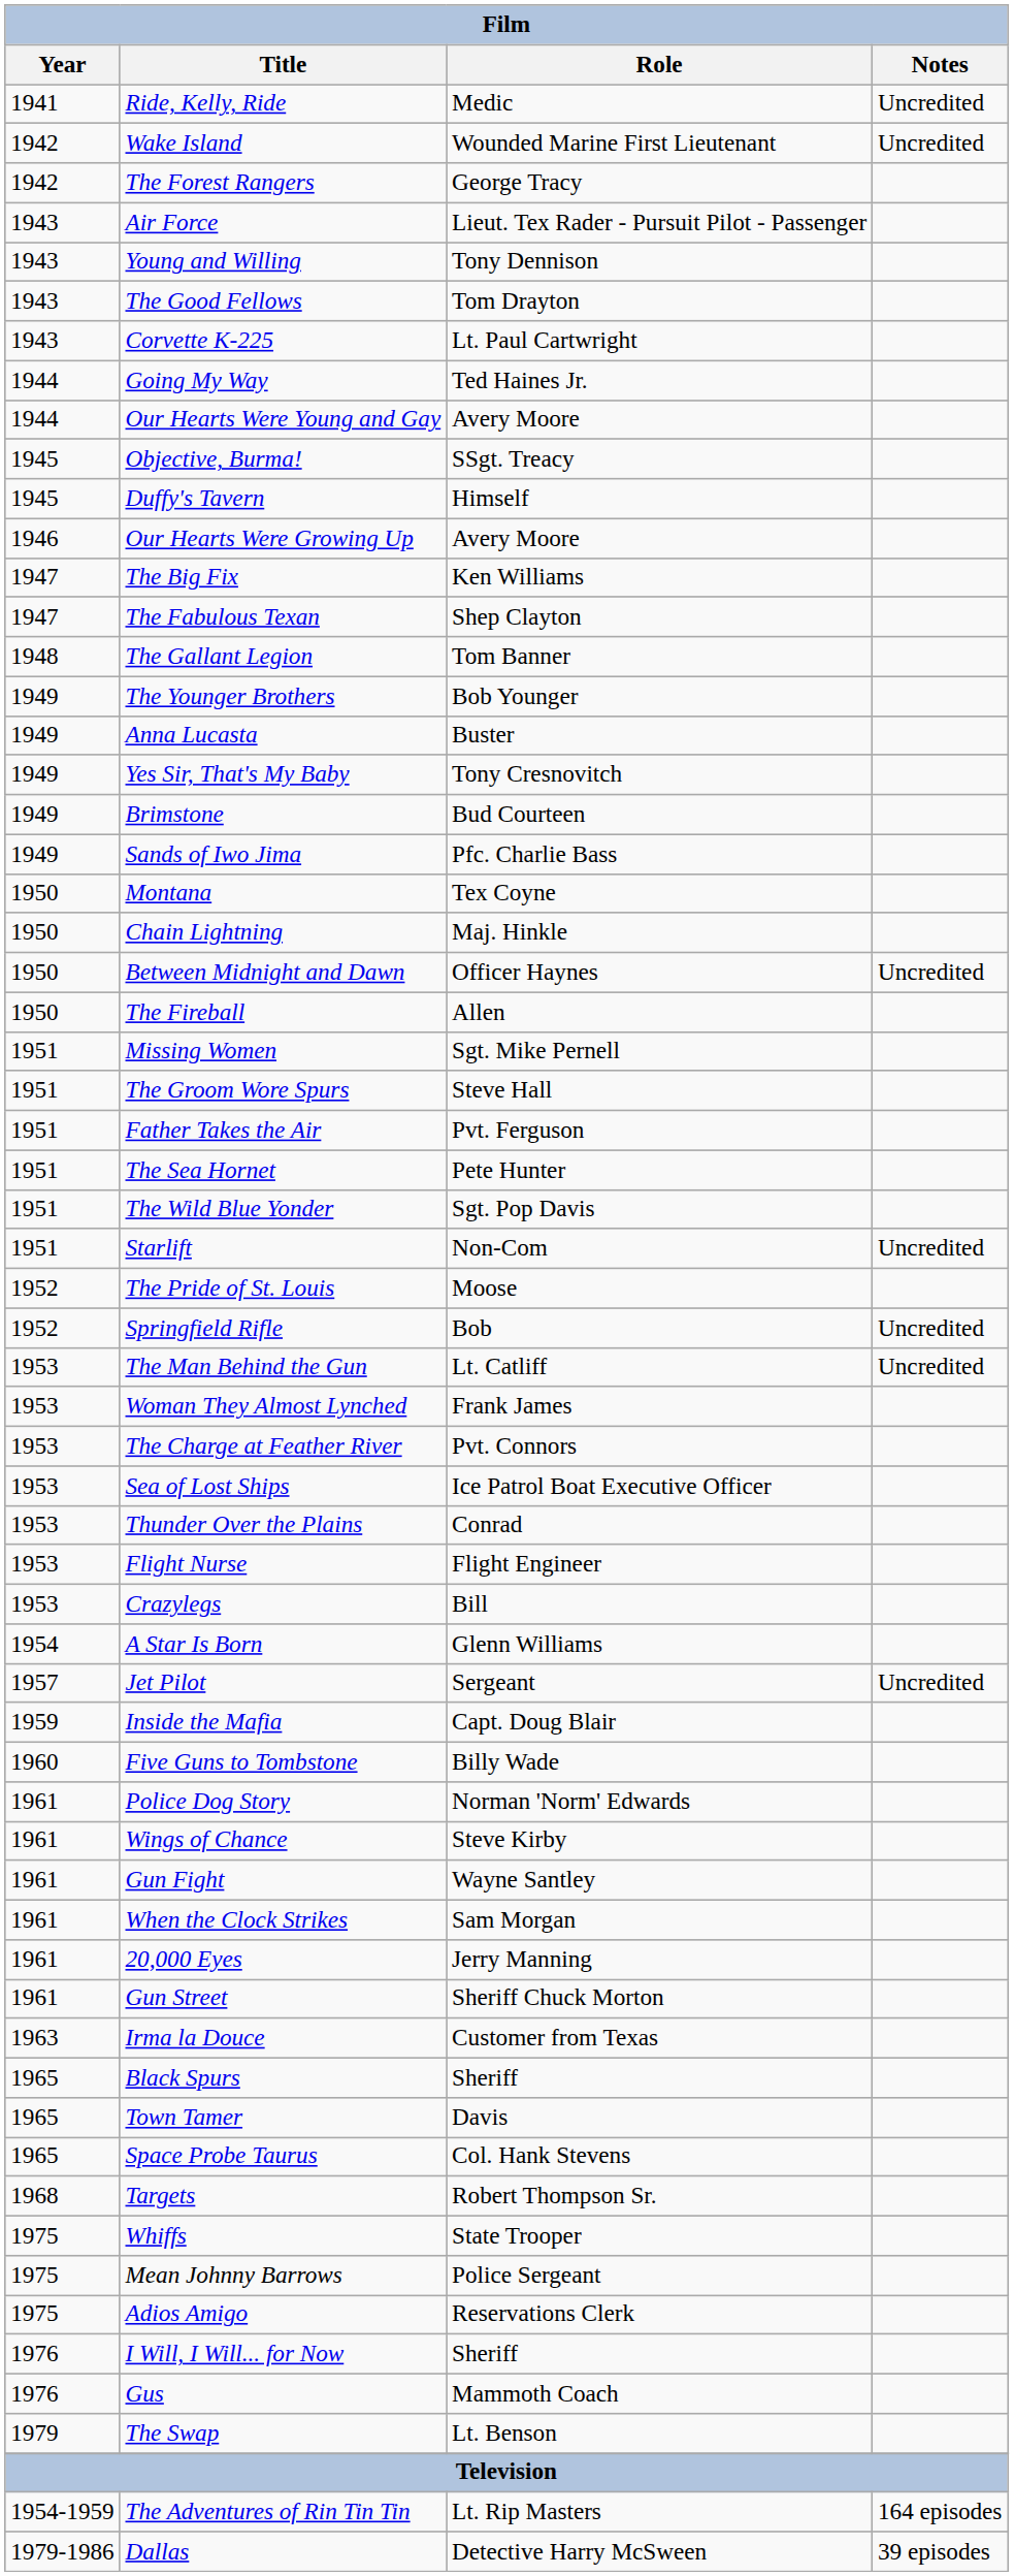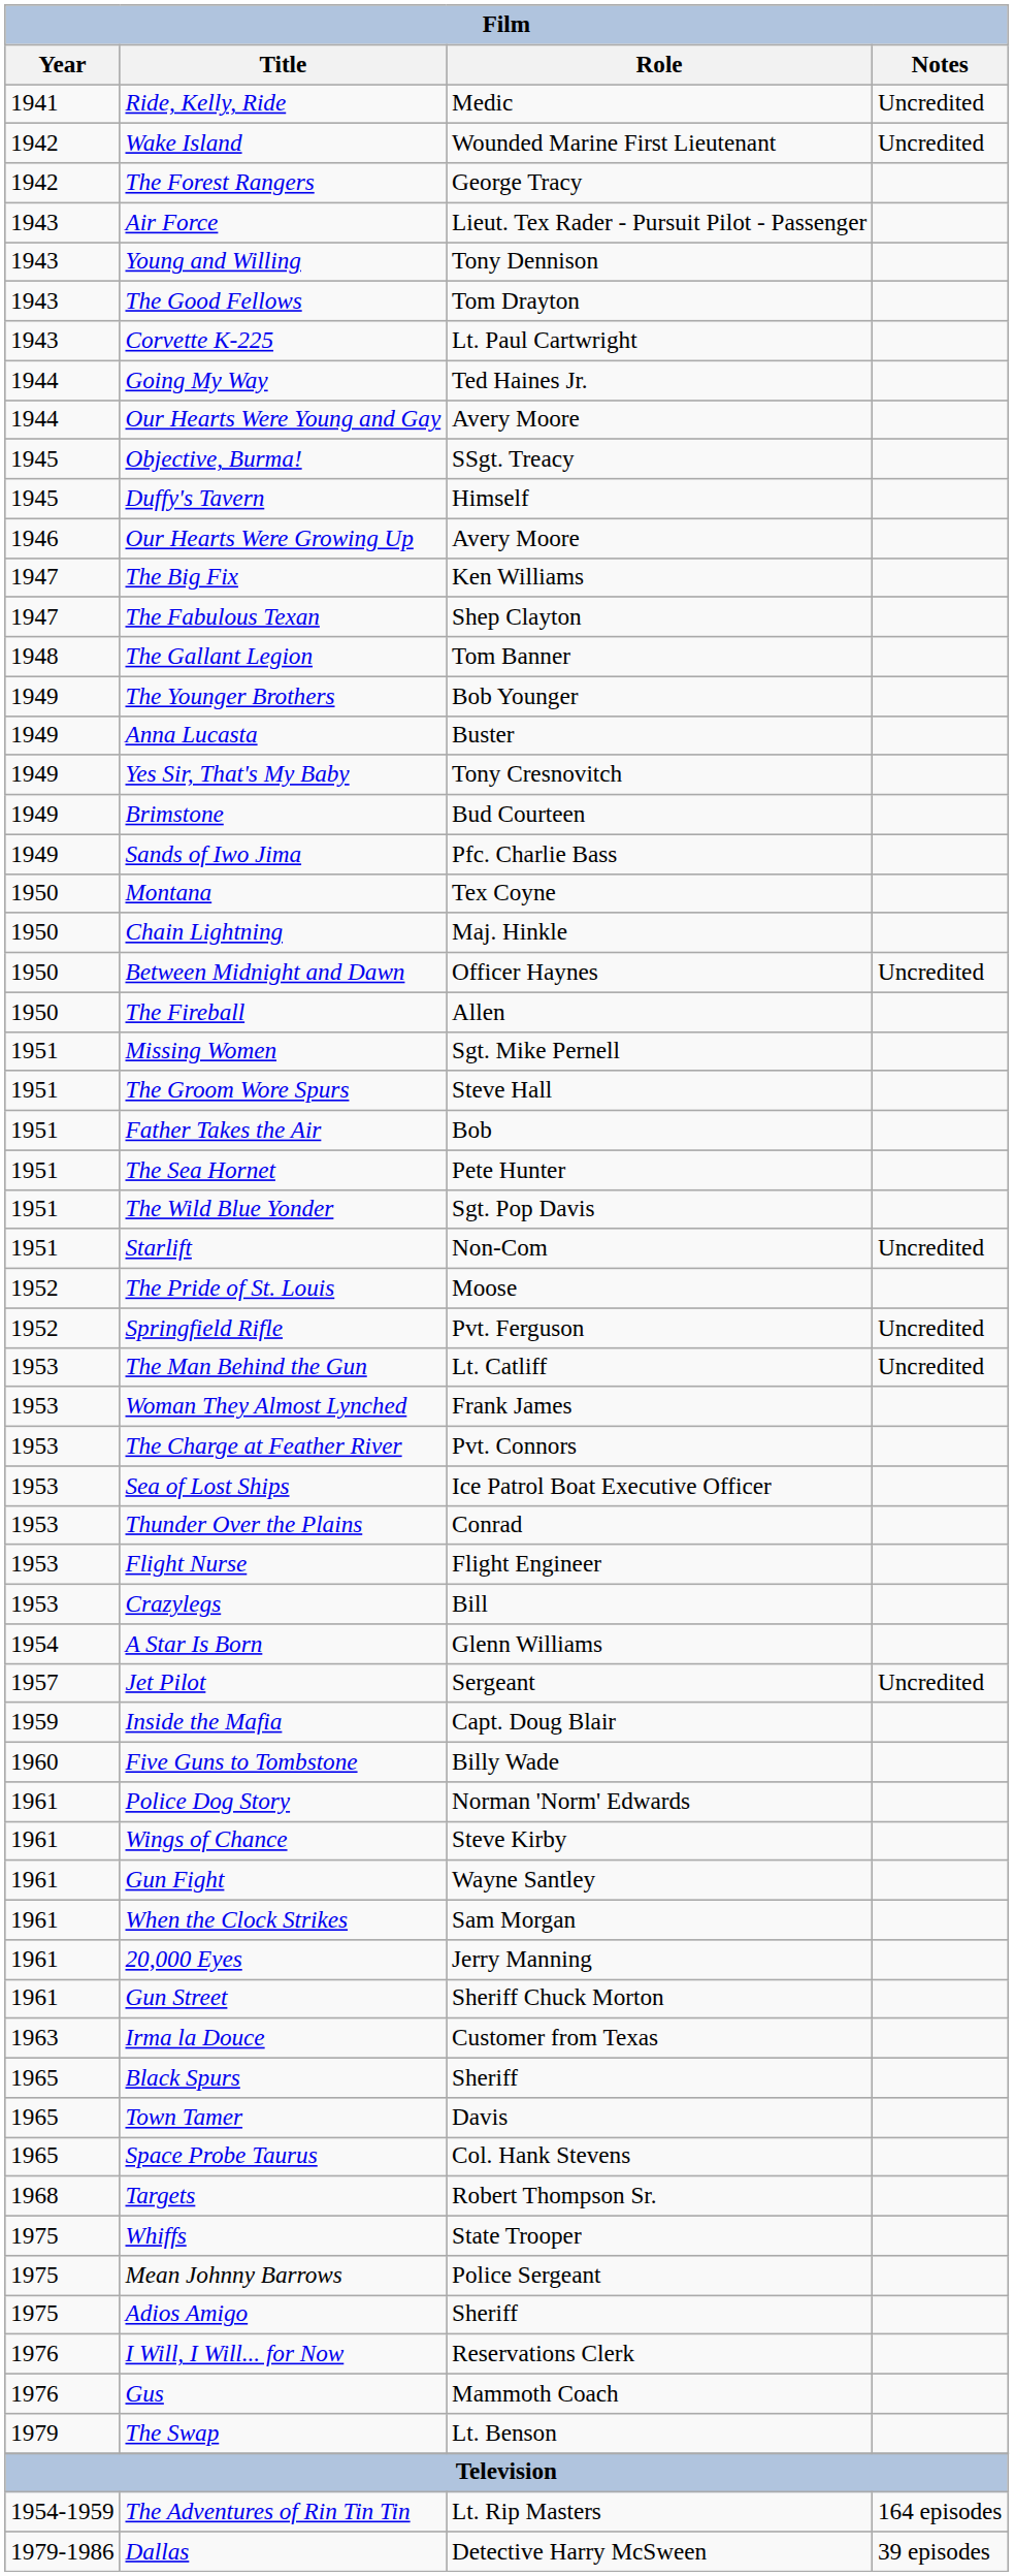Father Takes the Air | Role: Pvt. Ferguson -> Bob
Springfield Rifle | Role: Bob -> Pvt. Ferguson
Adios Amigo | Role: Reservations Clerk -> Sheriff
I Will, I Will... for Now | Role: Sheriff -> Reservations Clerk
